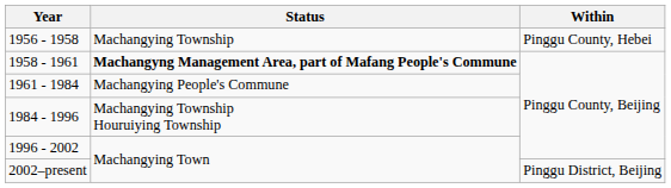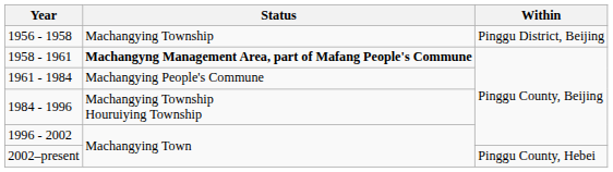1956 - 1958 | Within: Pinggu County, Hebei -> Pinggu District, Beijing
2002–present | Within: Pinggu District, Beijing -> Pinggu County, Hebei
